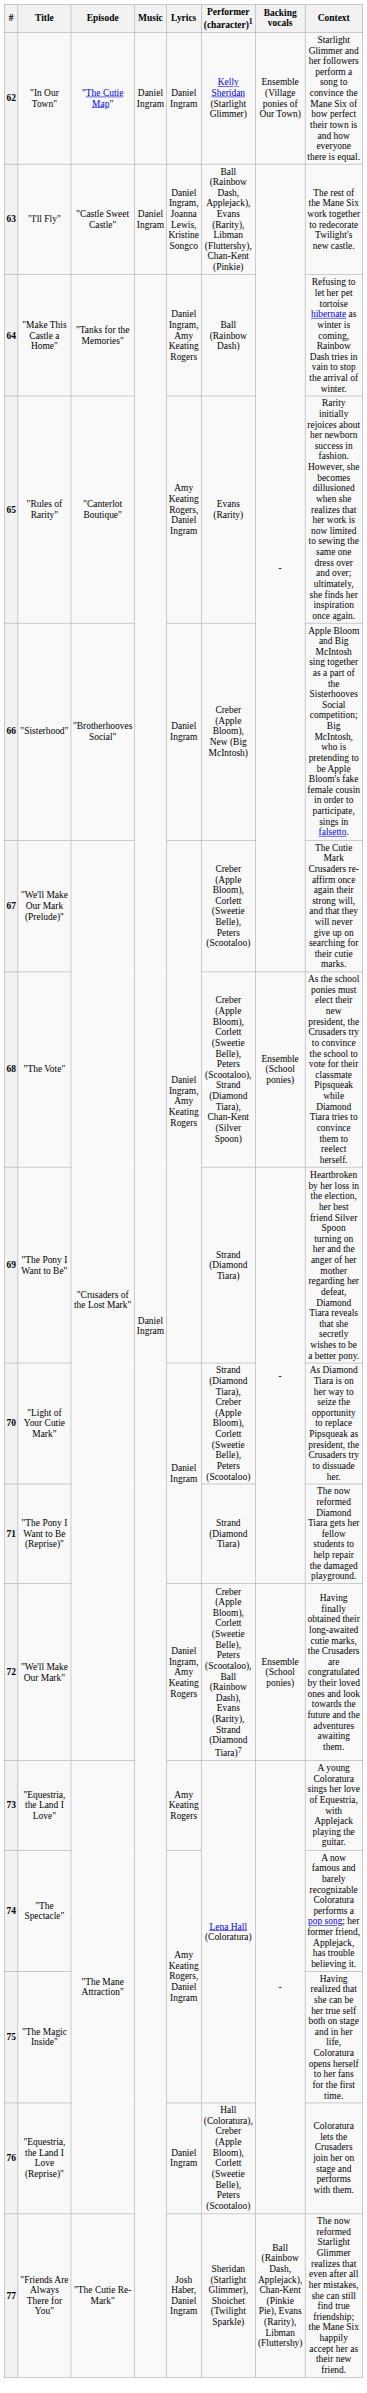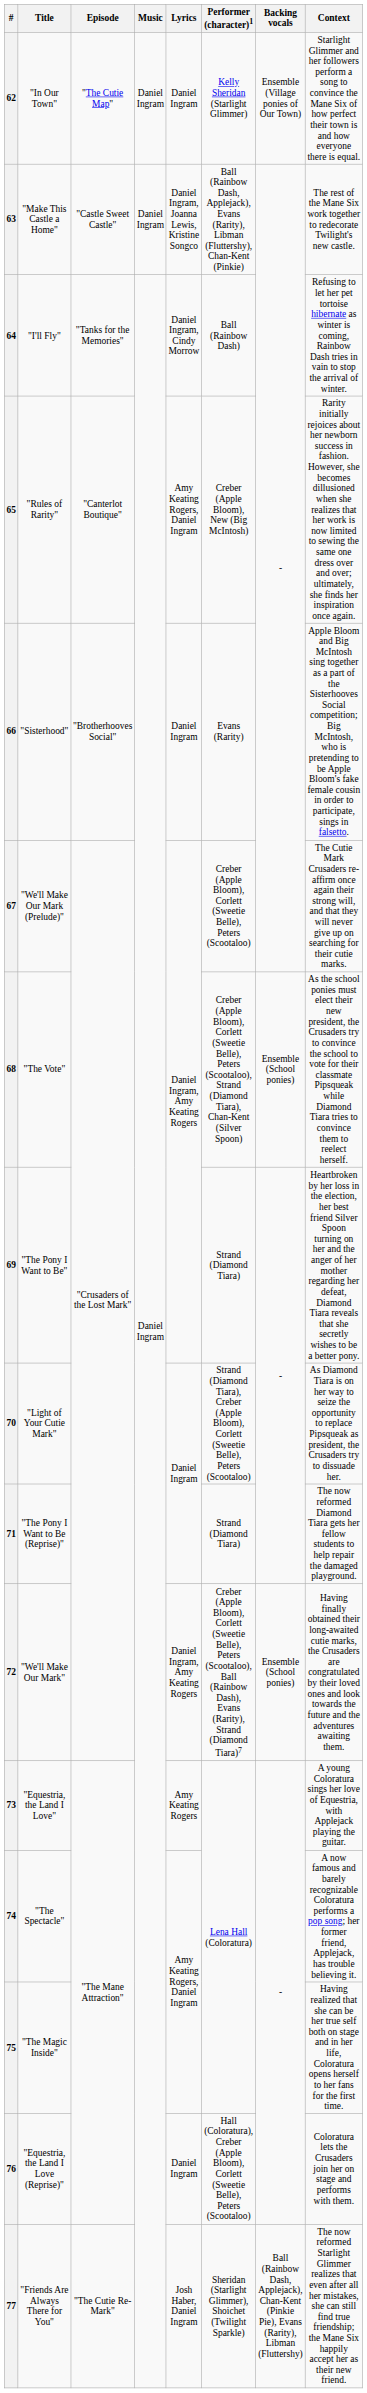63 | Title: "I'll Fly" -> "Make This Castle a Home"
64 | Title: "Make This Castle a Home" -> "I'll Fly"
64 | Lyrics: Daniel Ingram, Amy Keating Rogers -> Daniel Ingram, Cindy Morrow
65 | Performer (character)1: Evans (Rarity) -> Creber (Apple Bloom), New (Big McIntosh)
66 | Performer (character)1: Creber (Apple Bloom), New (Big McIntosh) -> Evans (Rarity)
